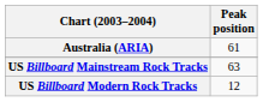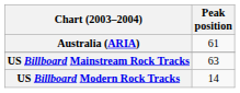US Billboard Modern Rock Tracks | Peak position: 12 -> 14
